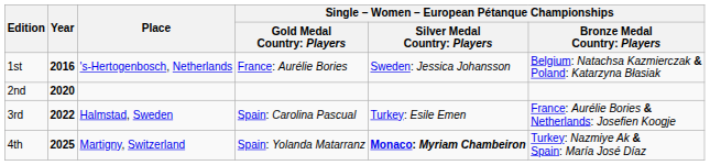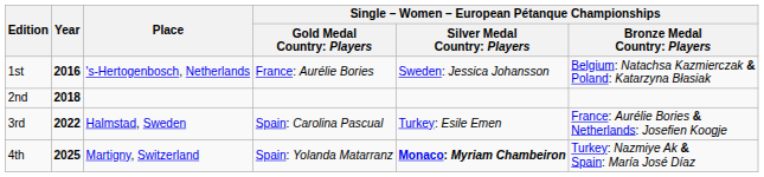2nd | Year: 2020 -> 2018
